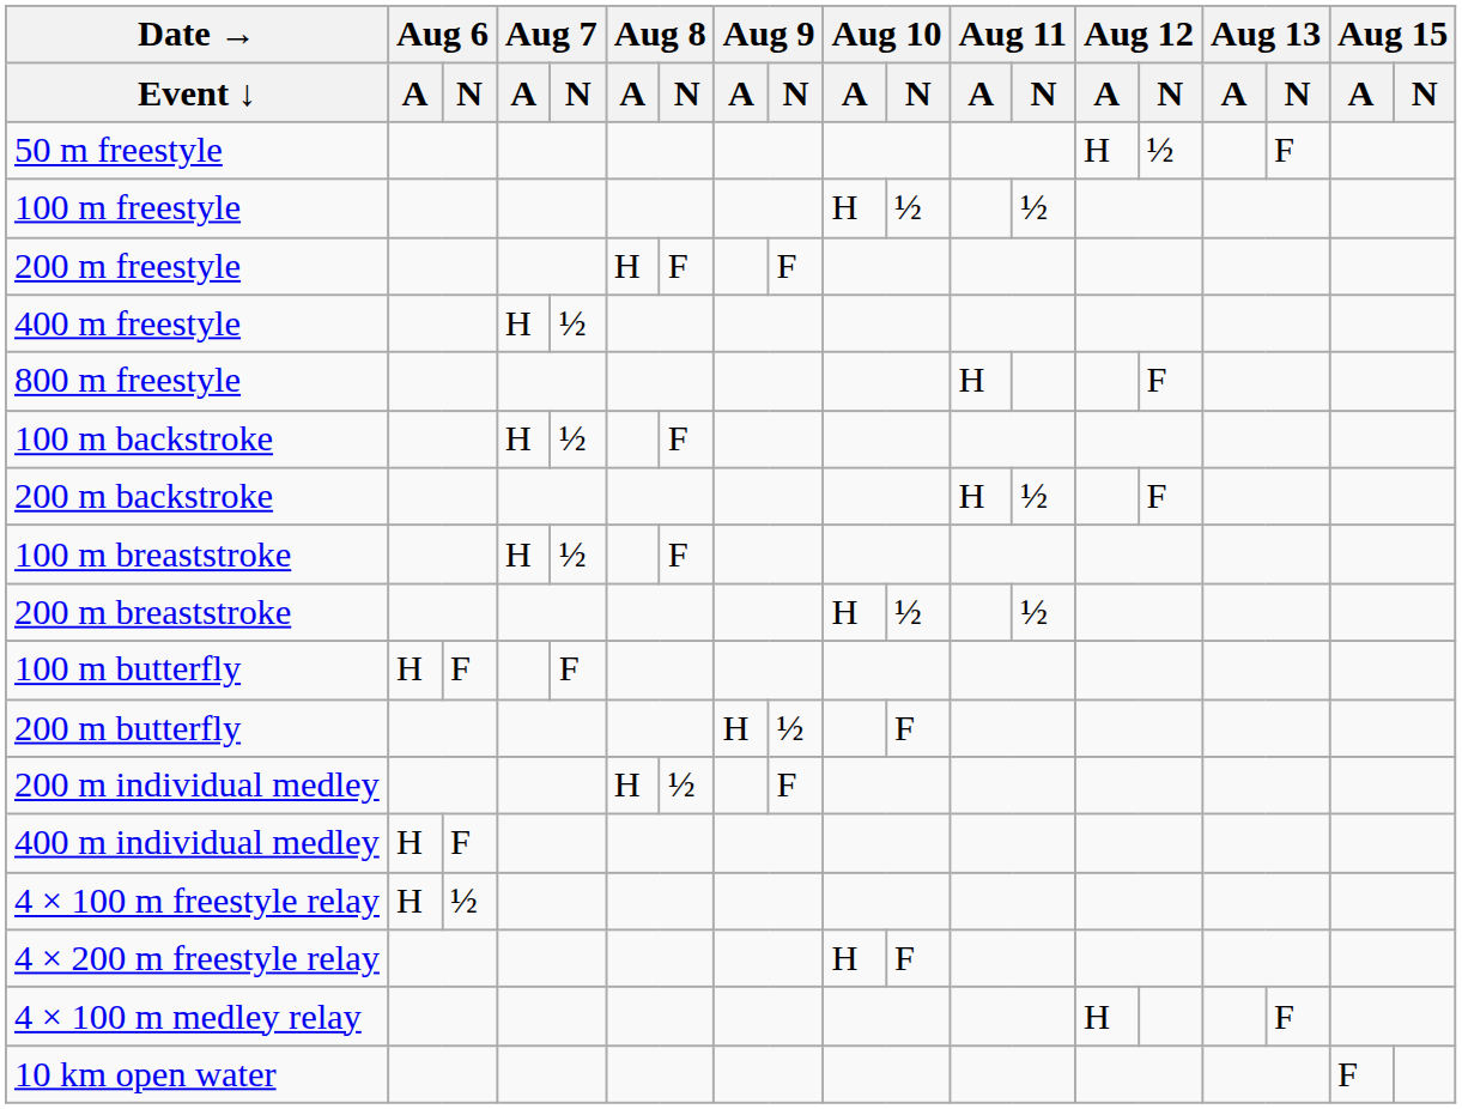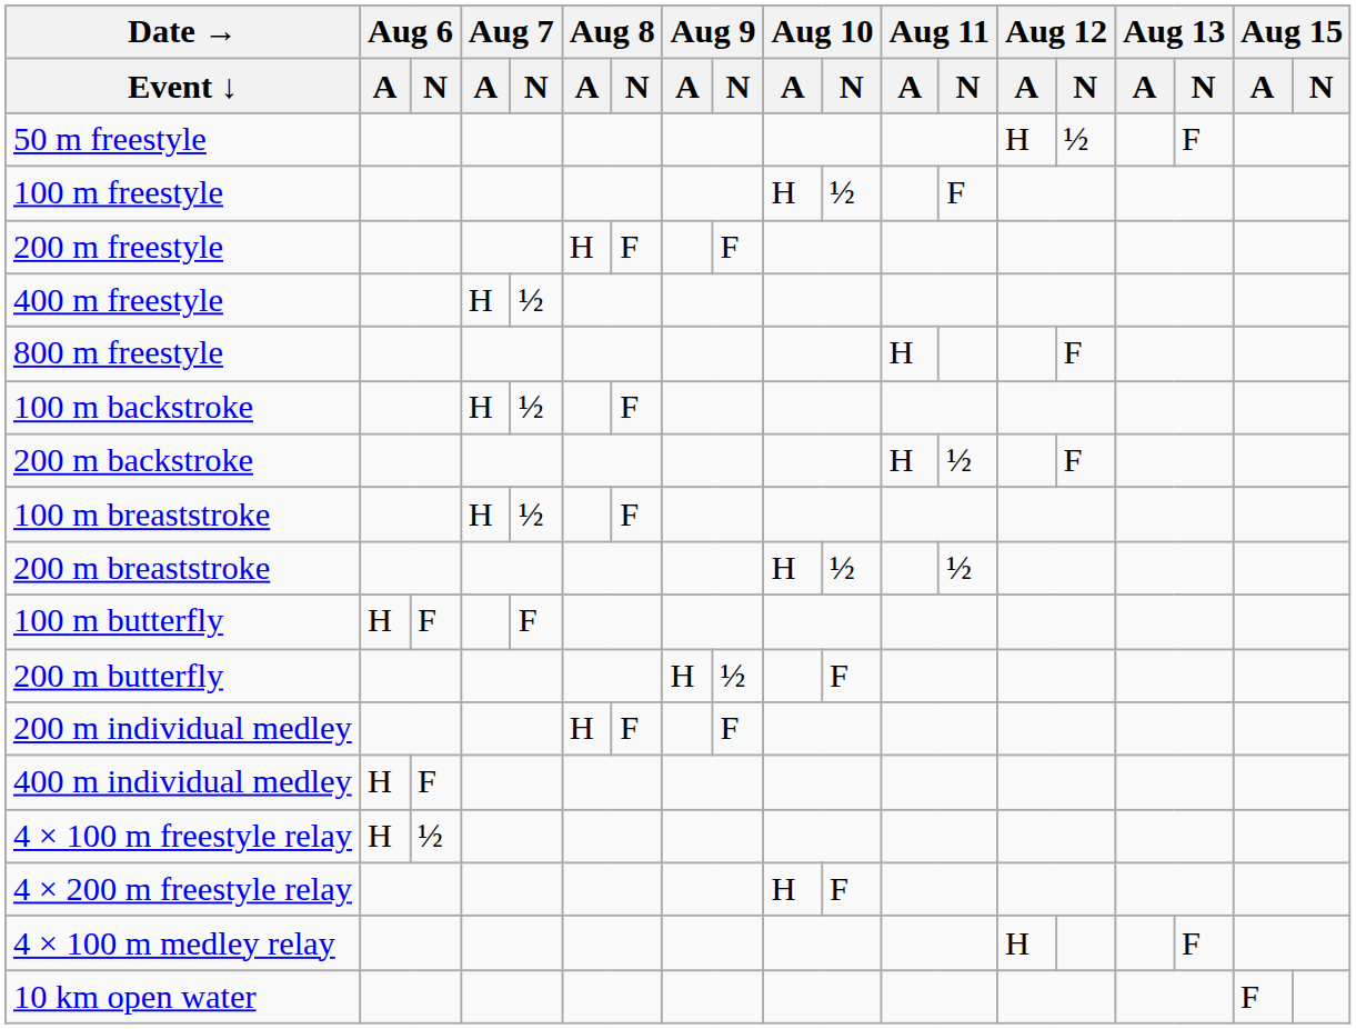100 m freestyle | Aug 11 / N: ½ -> F
200 m individual medley | Aug 8 / N: ½ -> F
